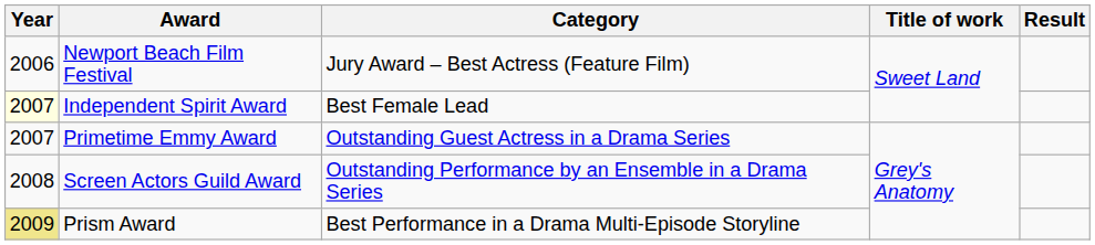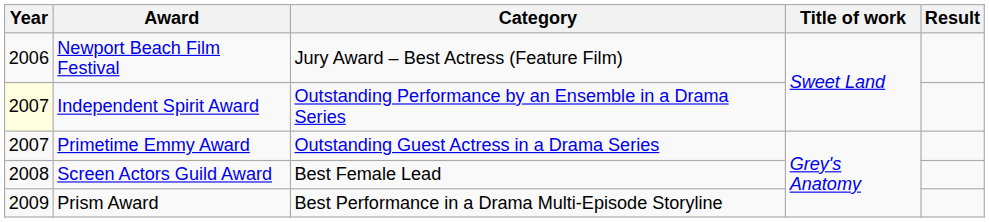Independent Spirit Award | Category: Best Female Lead -> Outstanding Performance by an Ensemble in a Drama Series
Screen Actors Guild Award | Category: Outstanding Performance by an Ensemble in a Drama Series -> Best Female Lead
Prism Award | Year: khaki background -> no background
